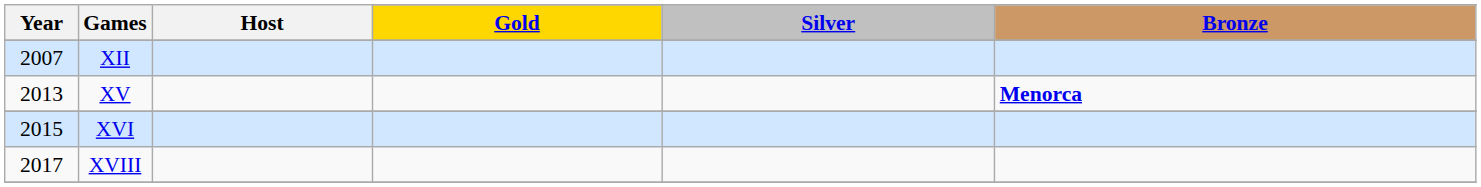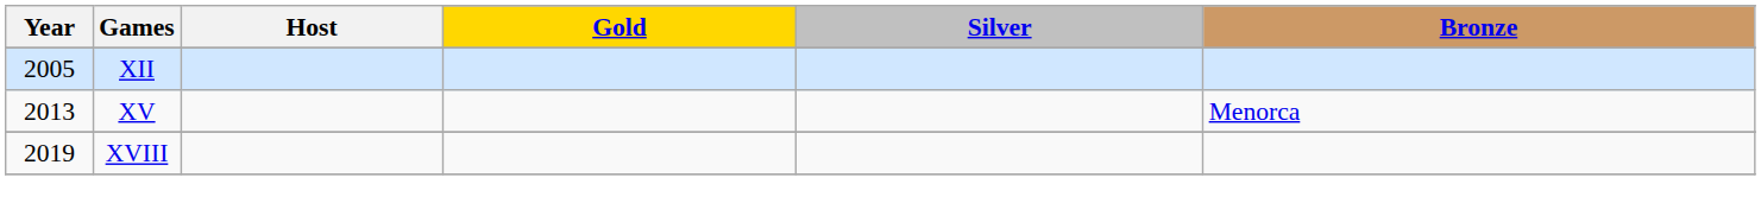XII | Year: 2007 -> 2005
XV | Bronze: bold -> normal
- row: 2015 | XVI
XVIII | Year: 2017 -> 2019
